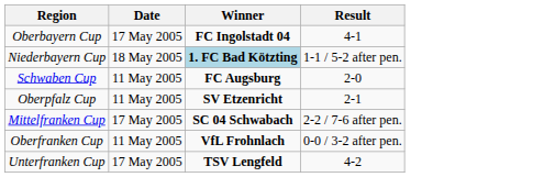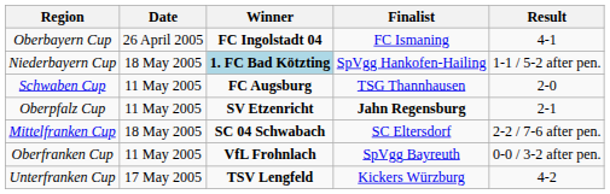+ column: Finalist | FC Ismaning | SpVgg Hankofen-Hailing | TSG Thannhausen | Jahn Regensburg | SC Eltersdorf | SpVgg Bayreuth | Kickers Würzburg
Oberbayern Cup | Date: 17 May 2005 -> 26 April 2005
Mittelfranken Cup | Date: 17 May 2005 -> 18 May 2005
